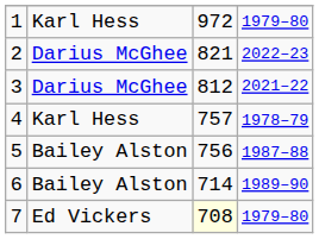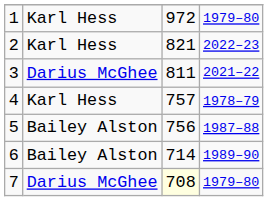2 | column 2: Darius McGhee -> Karl Hess
3 | column 3: 812 -> 811
7 | column 2: Ed Vickers -> Darius McGhee
